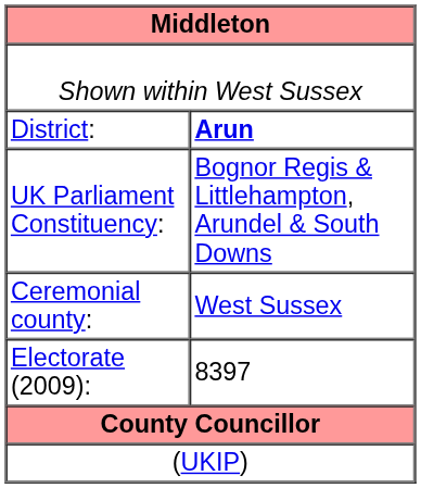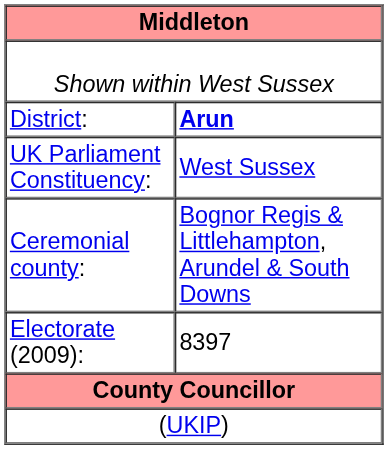UK Parliament Constituency: | column 2: Bognor Regis & Littlehampton, Arundel & South Downs -> West Sussex
Ceremonial county: | column 2: West Sussex -> Bognor Regis & Littlehampton, Arundel & South Downs
